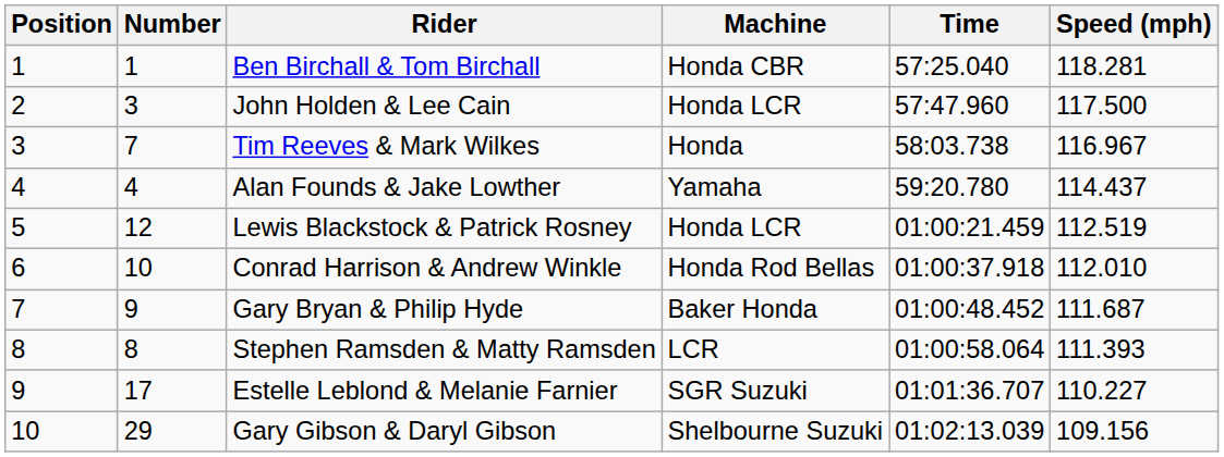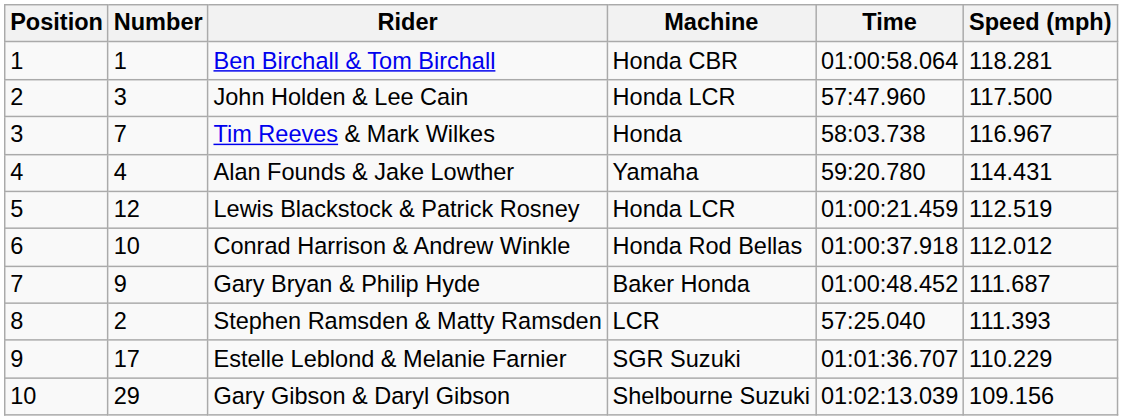Ben Birchall & Tom Birchall | Time: 57:25.040 -> 01:00:58.064
Alan Founds & Jake Lowther | Speed (mph): 114.437 -> 114.431
Conrad Harrison & Andrew Winkle | Speed (mph): 112.010 -> 112.012
Stephen Ramsden & Matty Ramsden | Number: 8 -> 2
Stephen Ramsden & Matty Ramsden | Time: 01:00:58.064 -> 57:25.040
Estelle Leblond & Melanie Farnier | Speed (mph): 110.227 -> 110.229
